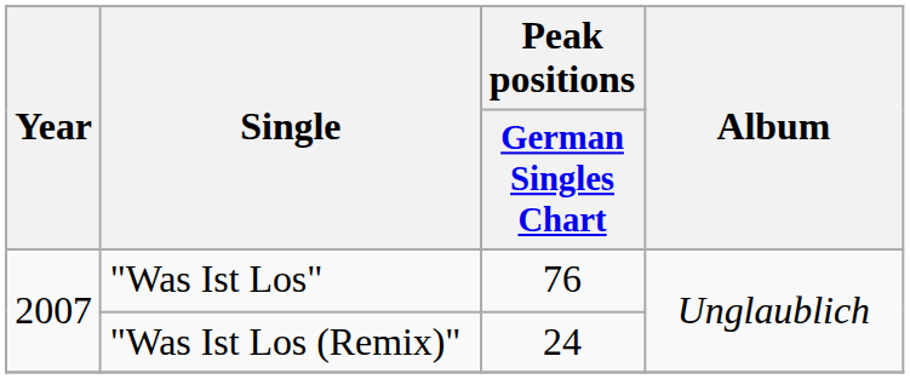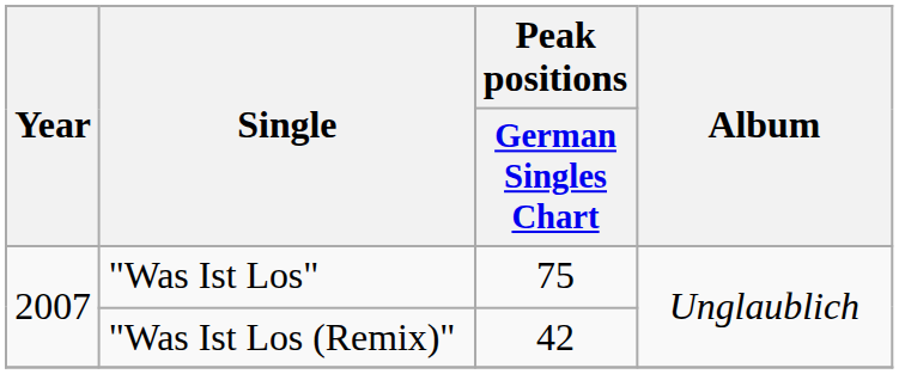"Was Ist Los" | Peak positions / German Singles Chart: 76 -> 75
"Was Ist Los (Remix)" | Peak positions / German Singles Chart: 24 -> 42
